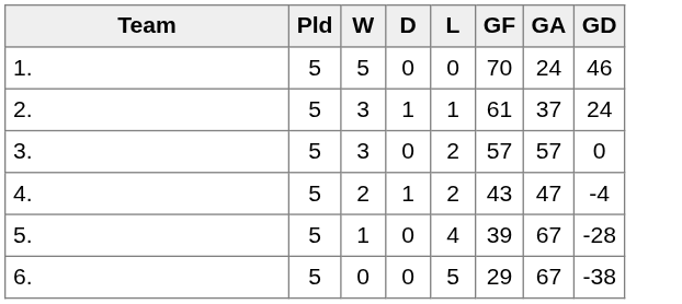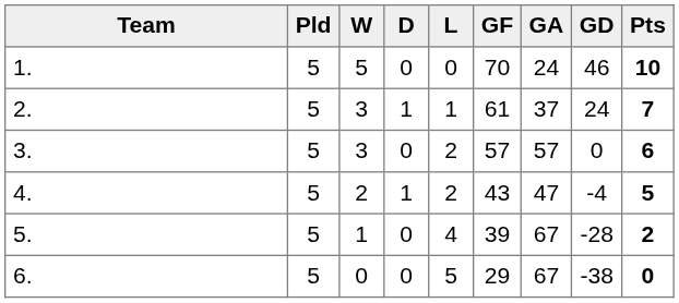+ column: Pts | 10 | 7 | 6 | 5 | 2 | 0
